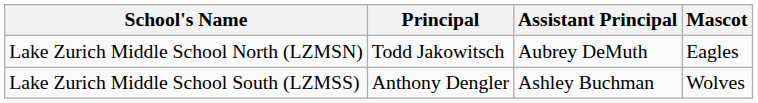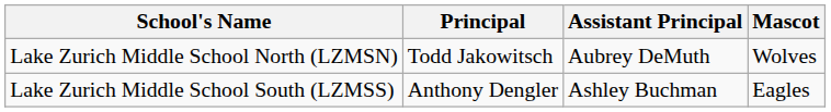Lake Zurich Middle School North (LZMSN) | Mascot: Eagles -> Wolves
Lake Zurich Middle School South (LZMSS) | Mascot: Wolves -> Eagles
